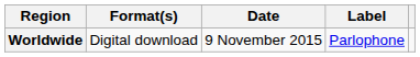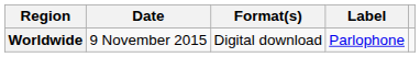columns swapped: Date <-> Format(s)
